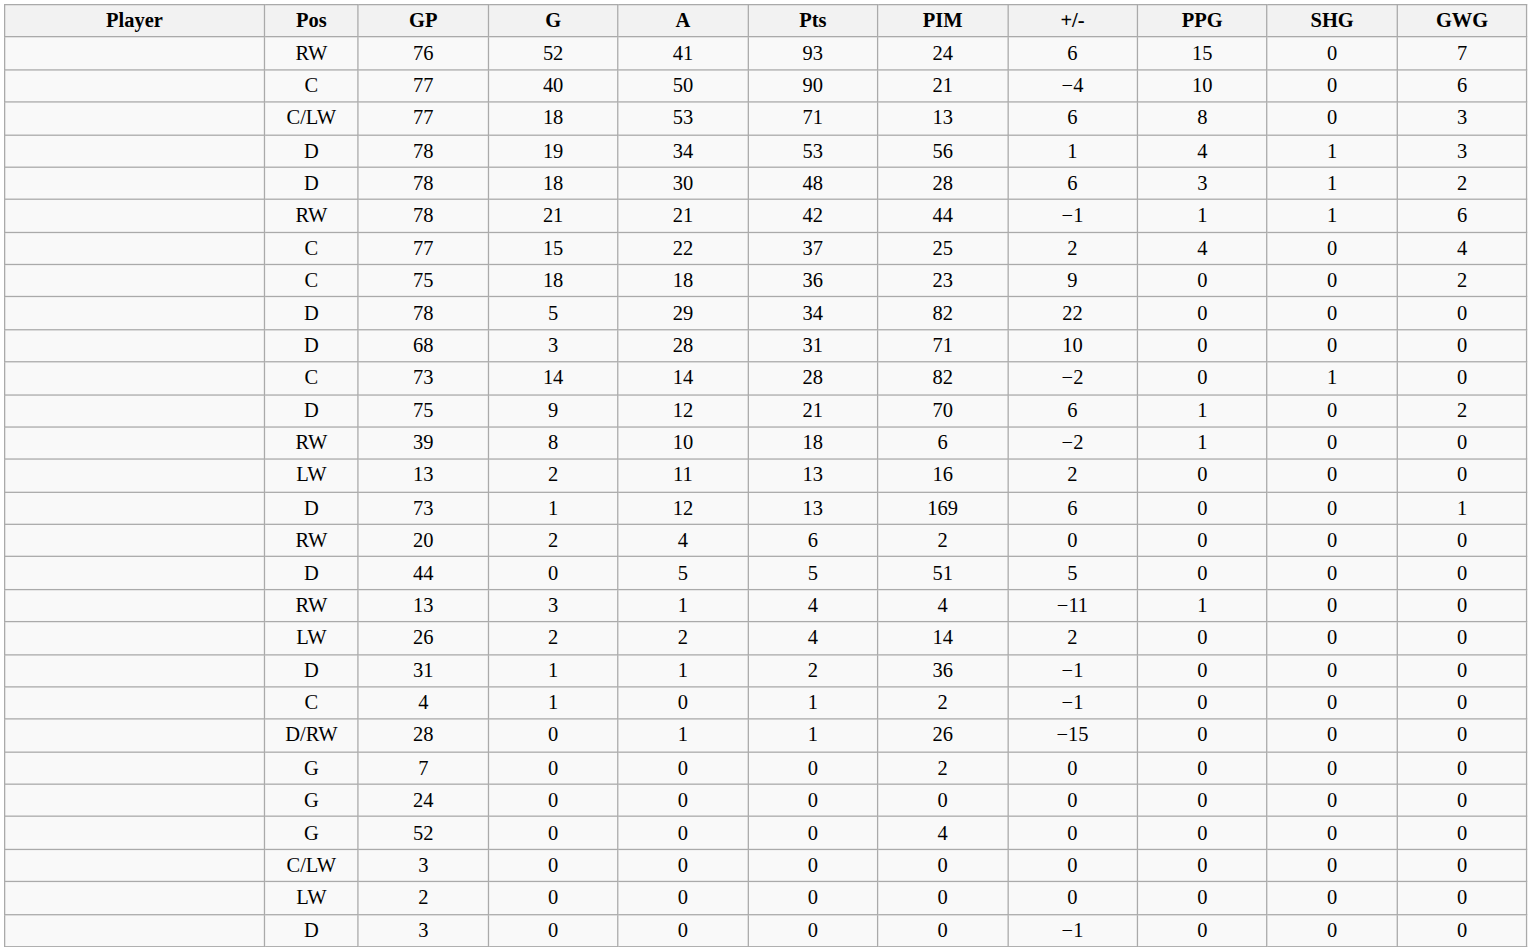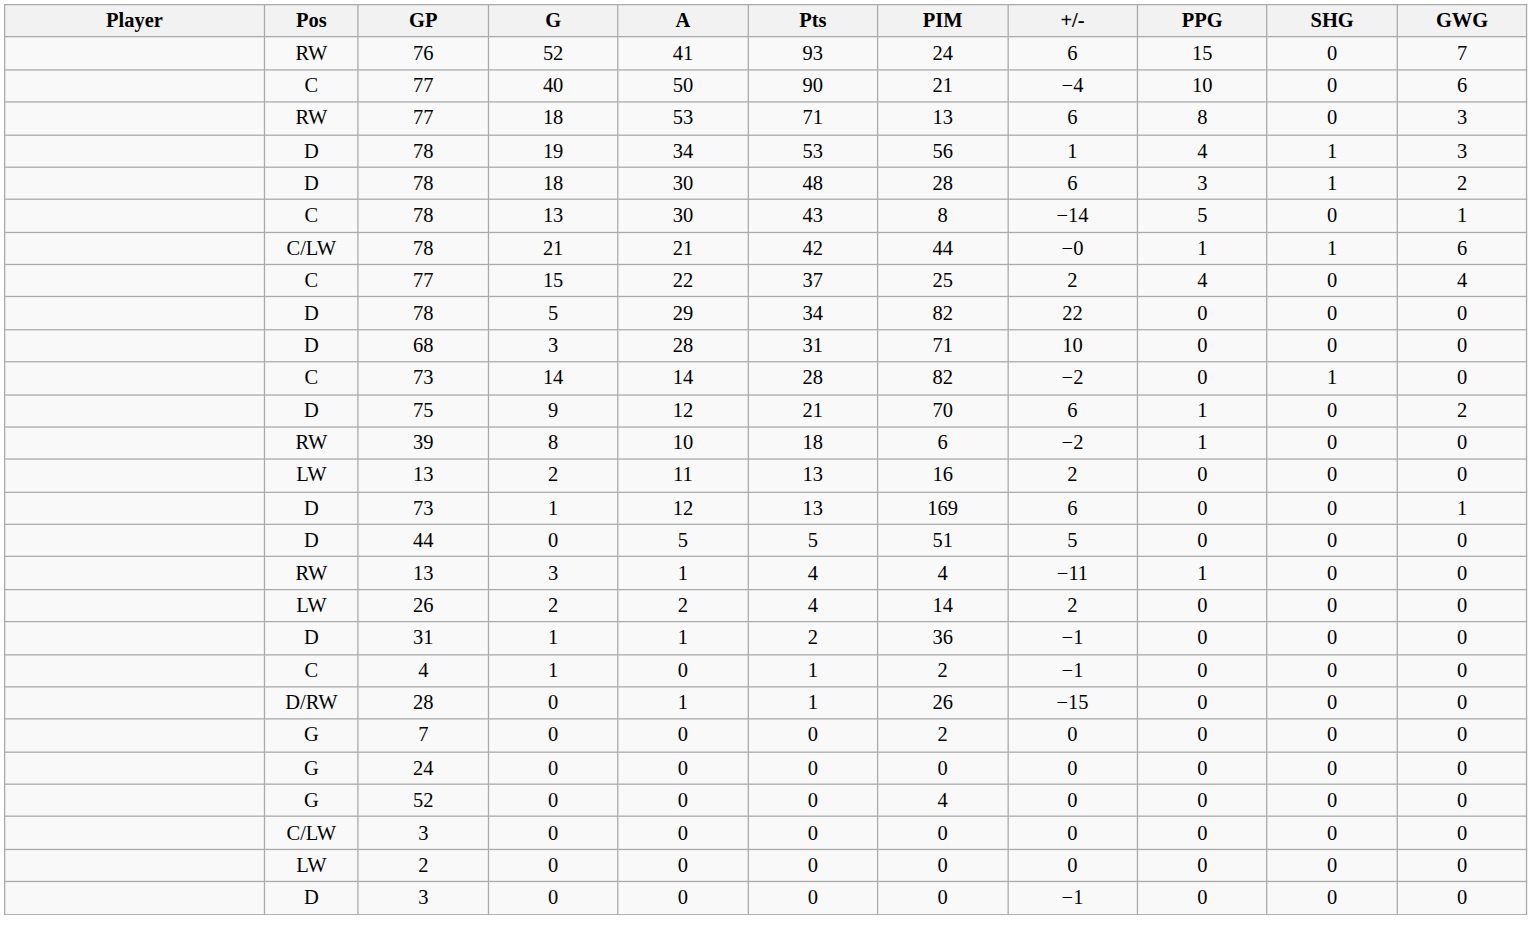77 / 18 | Pos: C/LW -> RW
+ row: C | 78 | 13 | 30 | 43 | 8 | −14 | 5 | 0 | 1
78 / 21 | Pos: RW -> C/LW
78 / 21 | +/-: −1 -> −0
- row: C | 75 | 18 | 18 | 36 | 23 | 9 | 0 | 0 | 2
- row: RW | 20 | 2 | 4 | 6 | 2 | 0 | 0 | 0 | 0
